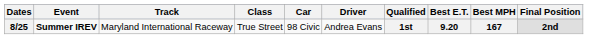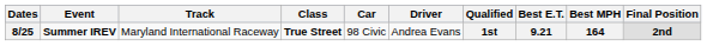8/25 | Class: normal -> bold
8/25 | Best E.T.: 9.20 -> 9.21
8/25 | Best MPH: 167 -> 164
